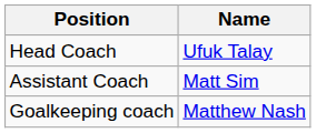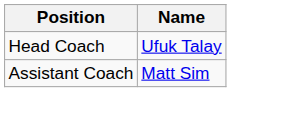- row: Goalkeeping coach | Matthew Nash
